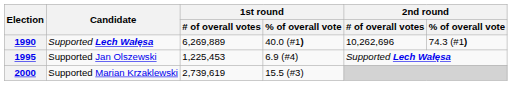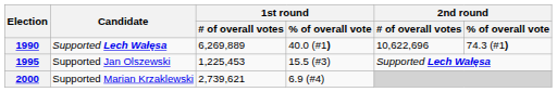1990 | 2nd round / # of overall votes: 10,262,696 -> 10,622,696
1995 | 1st round / % of overall vote: 6.9 (#4) -> 15.5 (#3)
2000 | 1st round / # of overall votes: 2,739,619 -> 2,739,621
2000 | 1st round / % of overall vote: 15.5 (#3) -> 6.9 (#4)
